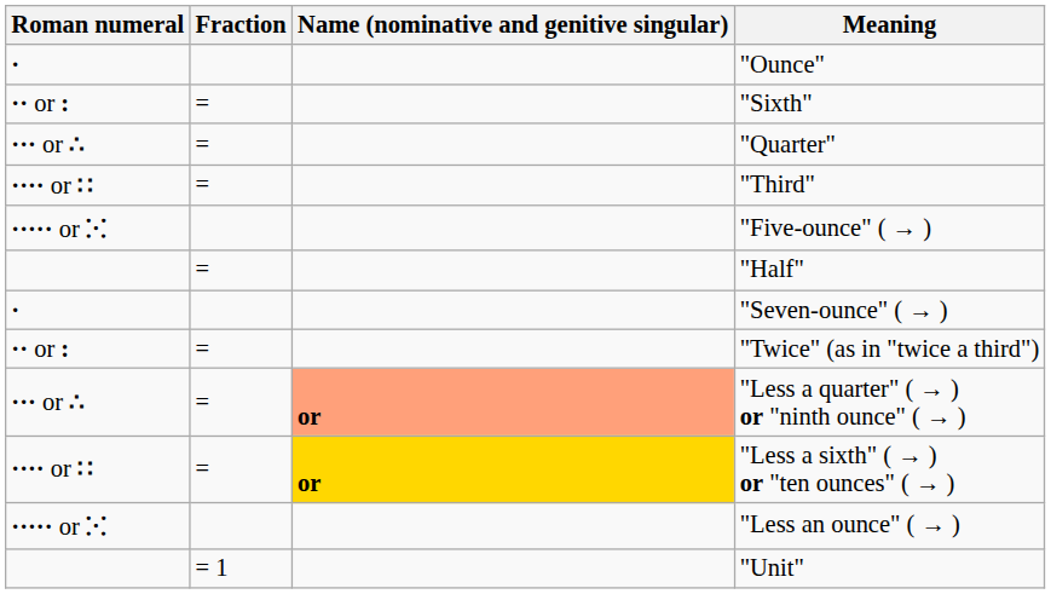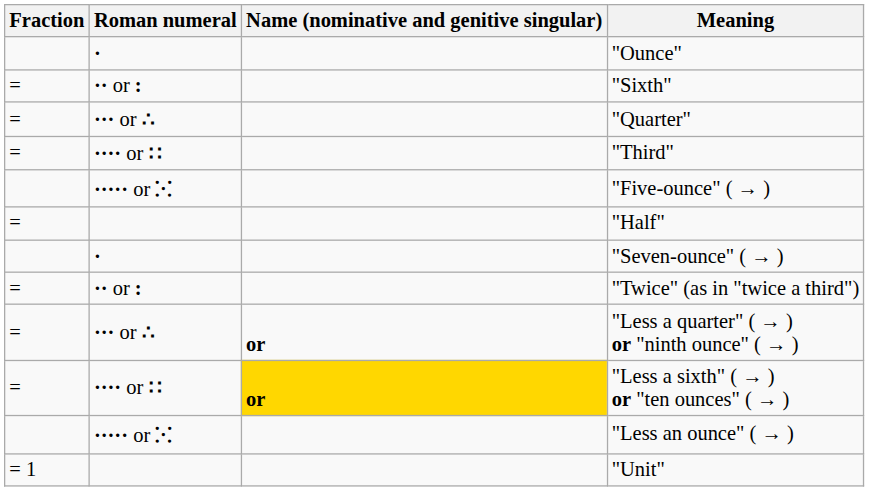columns swapped: Fraction <-> Roman numeral
"Less a quarter" ( → ) or "ninth ounce" ( → ) | Name (nominative and genitive singular): lightsalmon background -> no background
